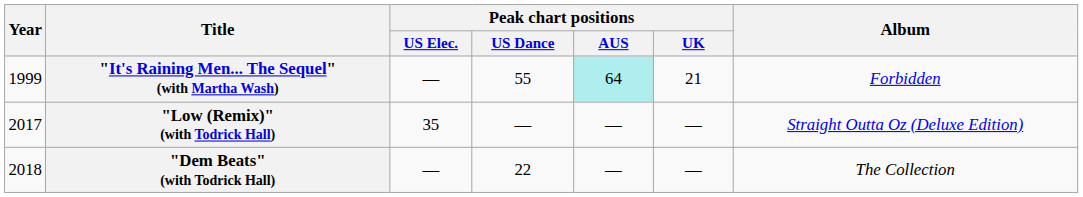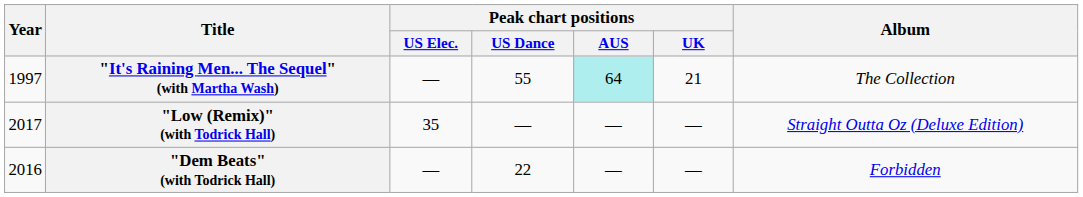"It's Raining Men... The Sequel" (with Martha Wash) | Year: 1999 -> 1997
"It's Raining Men... The Sequel" (with Martha Wash) | Album: Forbidden -> The Collection
"Dem Beats" (with Todrick Hall) | Year: 2018 -> 2016
"Dem Beats" (with Todrick Hall) | Album: The Collection -> Forbidden
